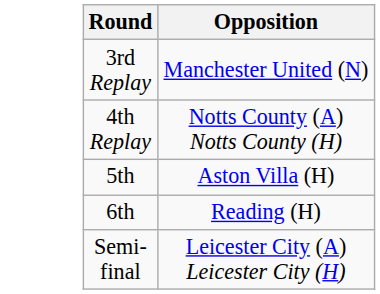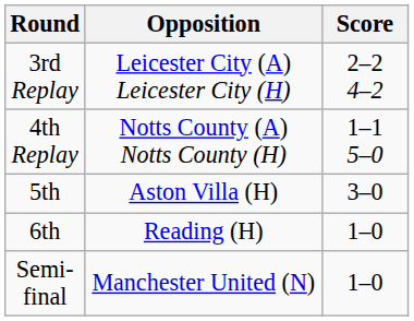+ column: Score | 2–2 4–2 | 1–1 5–0 | 3–0 | 1–0 | 1–0
3rd Replay | Opposition: Manchester United (N) -> Leicester City (A) Leicester City (H)
Semi-final | Opposition: Leicester City (A) Leicester City (H) -> Manchester United (N)
